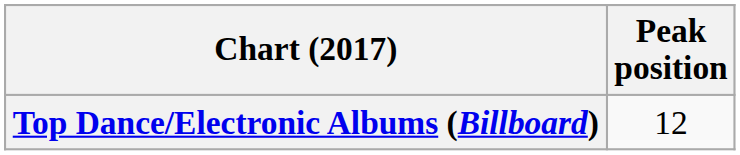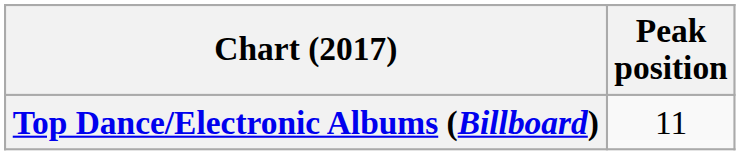Top Dance/Electronic Albums (Billboard) | Peak position: 12 -> 11
